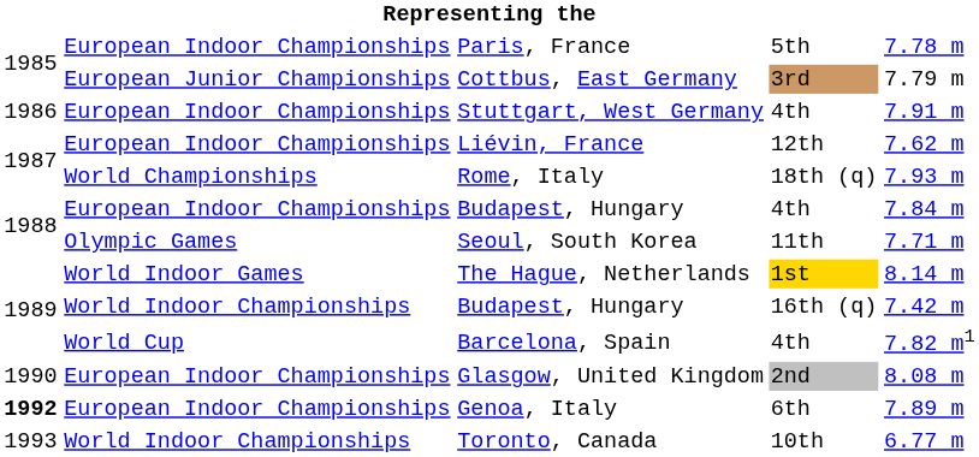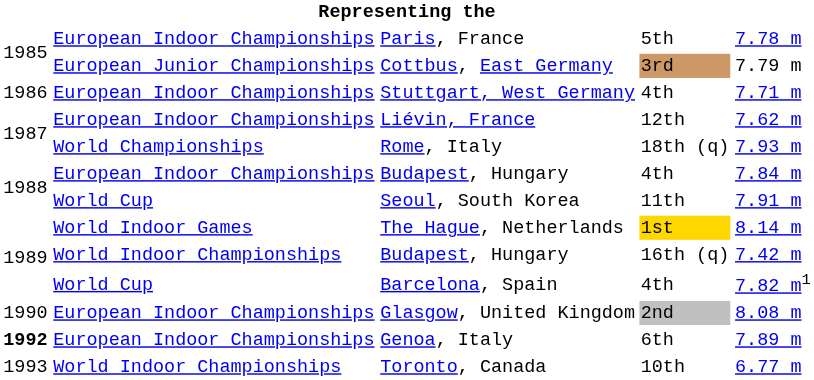Stuttgart, West Germany | column 5: 7.91 m -> 7.71 m
Seoul, South Korea | column 2: Olympic Games -> World Cup
Seoul, South Korea | column 5: 7.71 m -> 7.91 m
